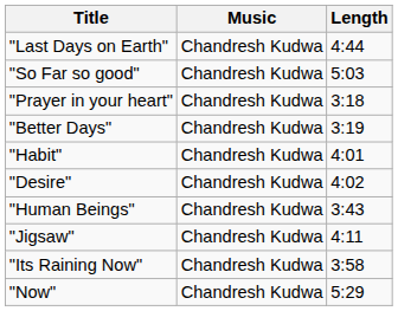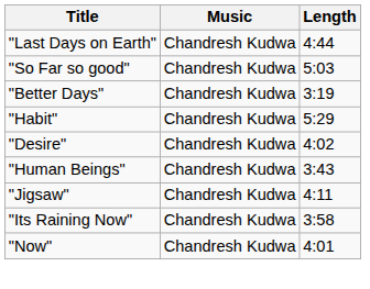- row: "Prayer in your heart" | Chandresh Kudwa | 3:18
"Habit" | Length: 4:01 -> 5:29
"Now" | Length: 5:29 -> 4:01
